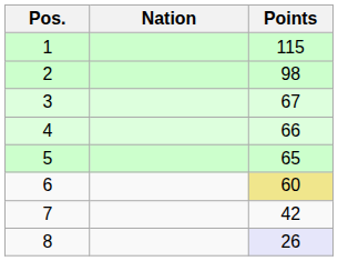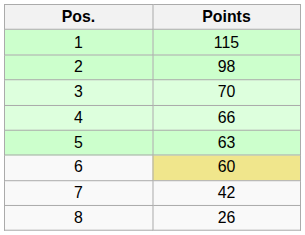- column: Nation
3 | Points: 67 -> 70
5 | Points: 65 -> 63
8 | Points: lavender background -> no background
